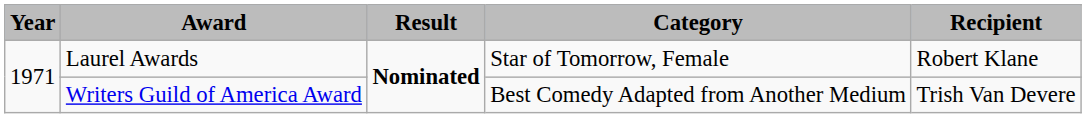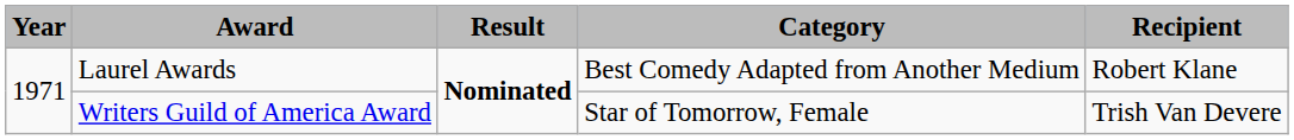Laurel Awards | Category: Star of Tomorrow, Female -> Best Comedy Adapted from Another Medium
Writers Guild of America Award | Category: Best Comedy Adapted from Another Medium -> Star of Tomorrow, Female
